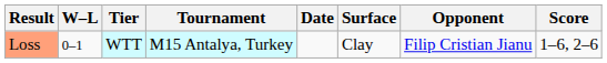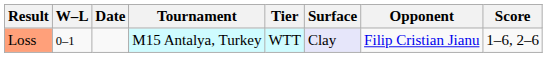columns swapped: Date <-> Tier
Loss | Surface: no background -> lavender background
